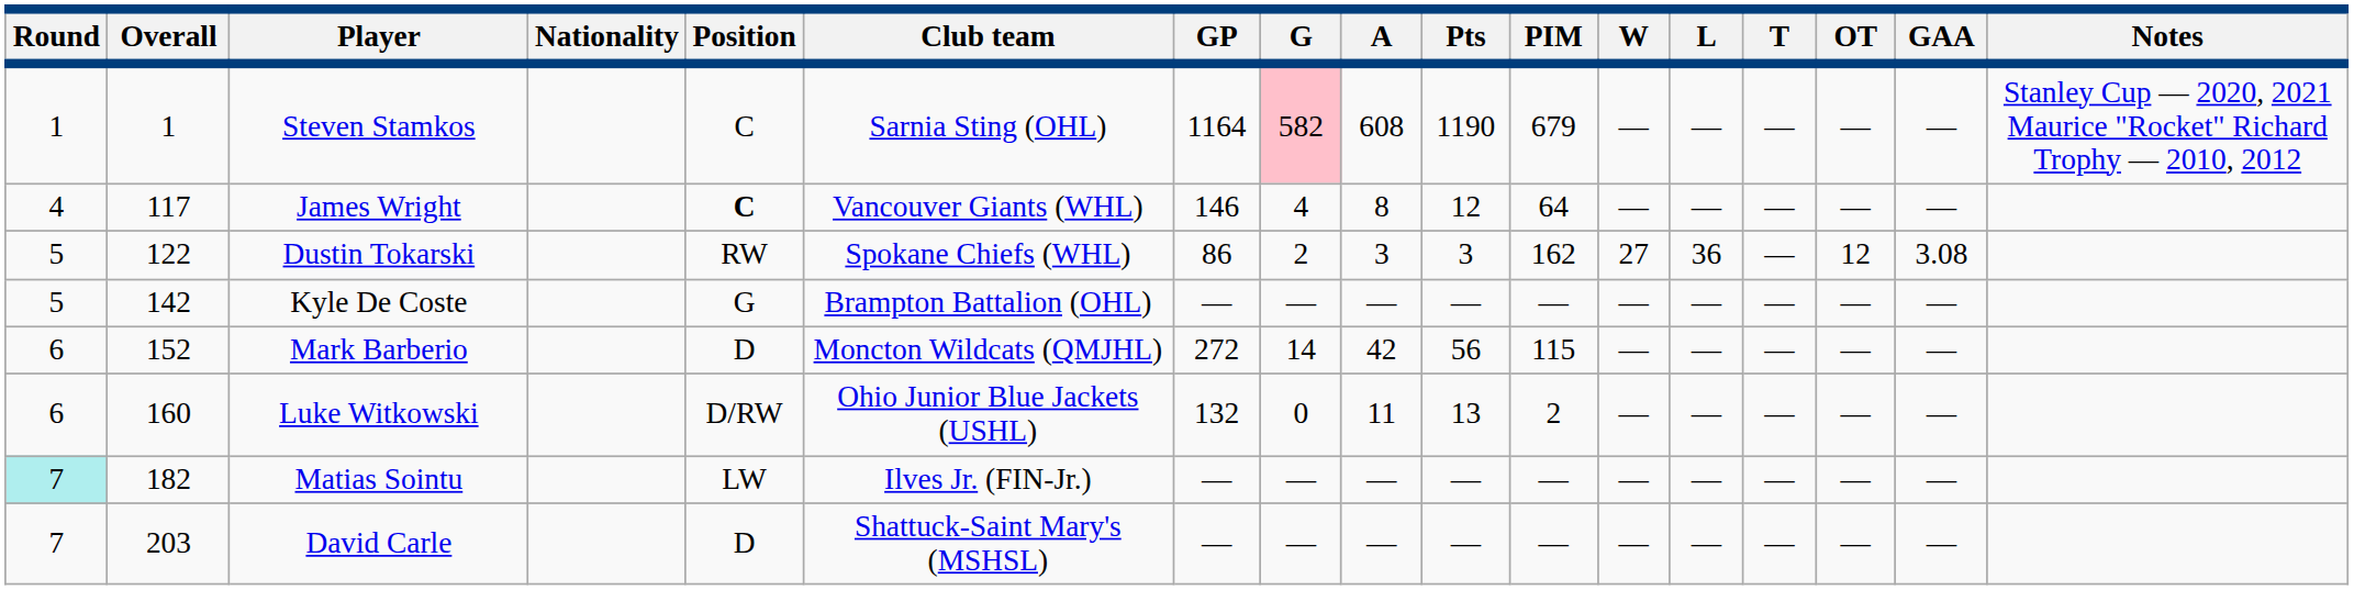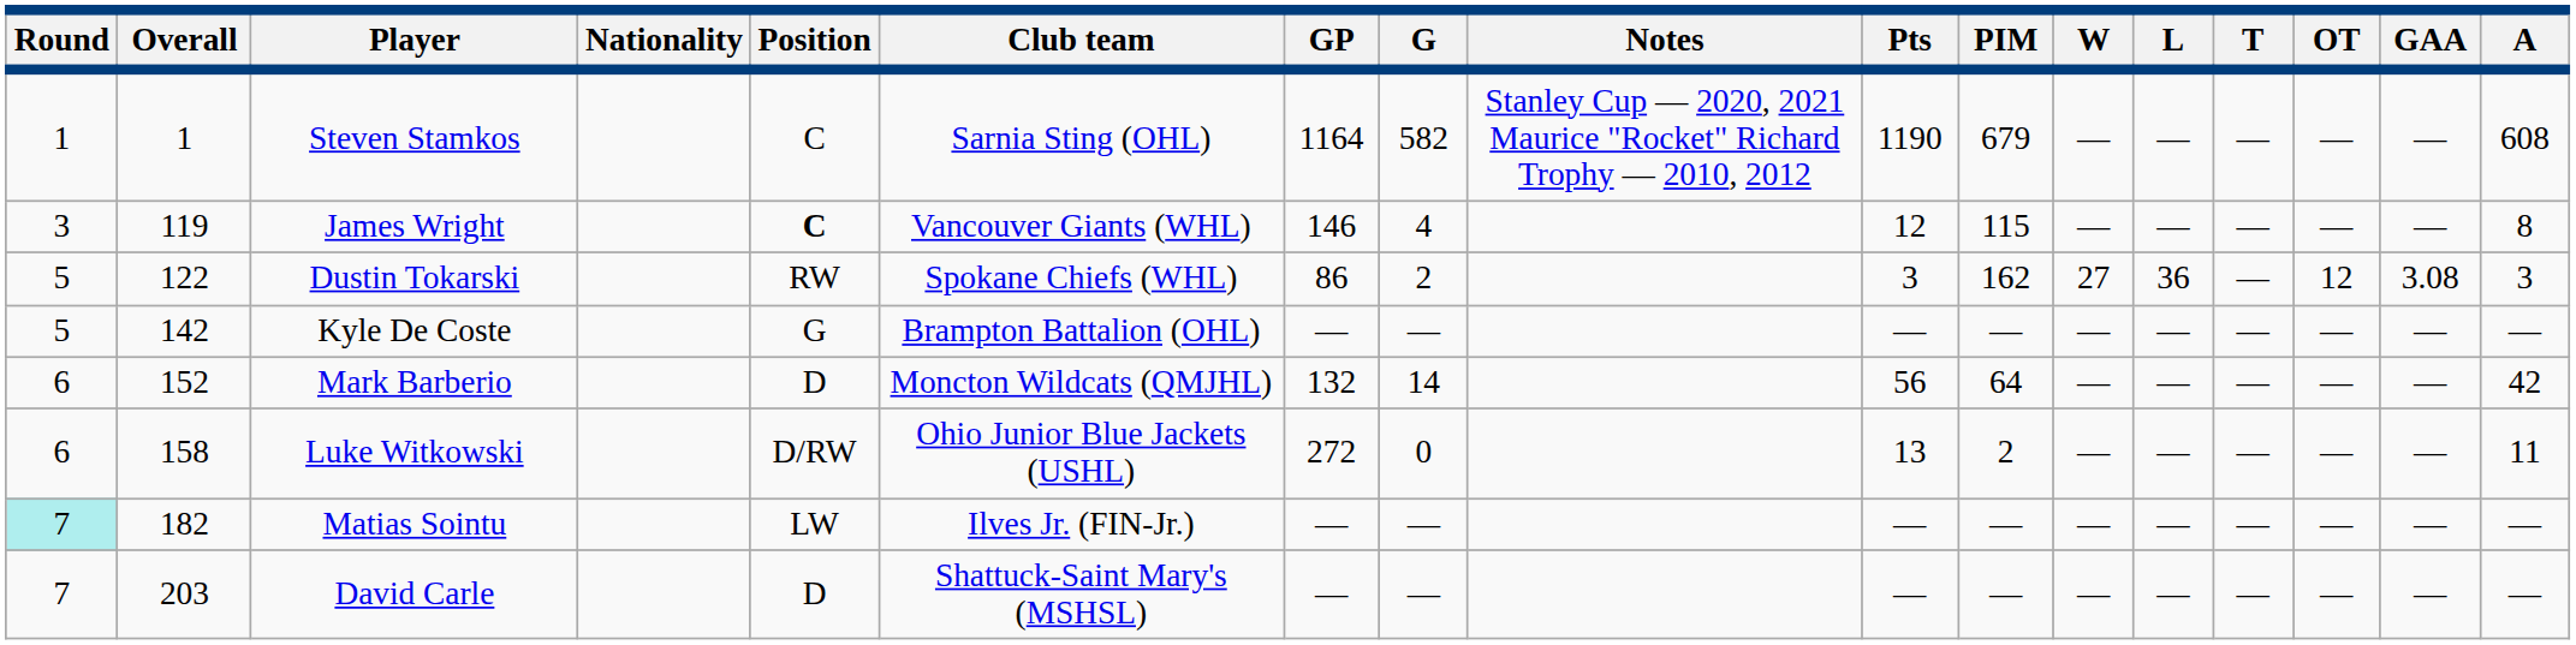columns swapped: A <-> Notes
Steven Stamkos | G: pink background -> no background
James Wright | Round: 4 -> 3
James Wright | Overall: 117 -> 119
James Wright | PIM: 64 -> 115
Mark Barberio | GP: 272 -> 132
Mark Barberio | PIM: 115 -> 64
Luke Witkowski | Overall: 160 -> 158
Luke Witkowski | GP: 132 -> 272
